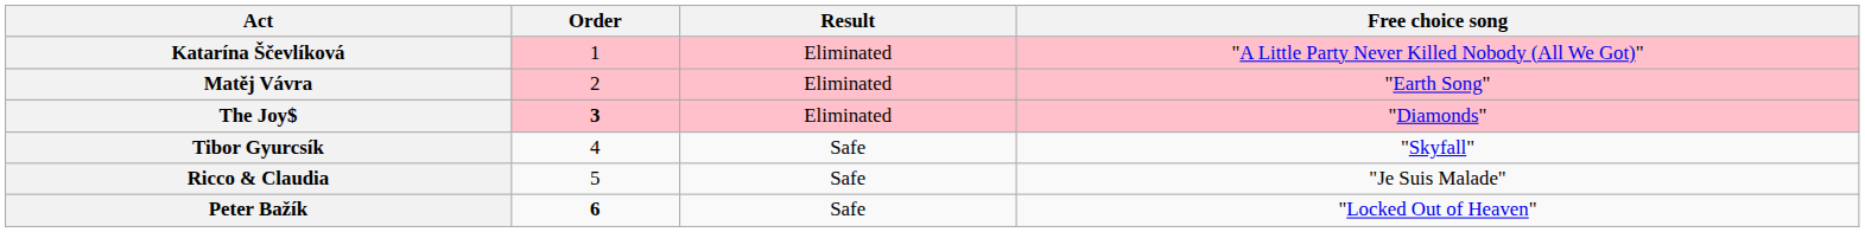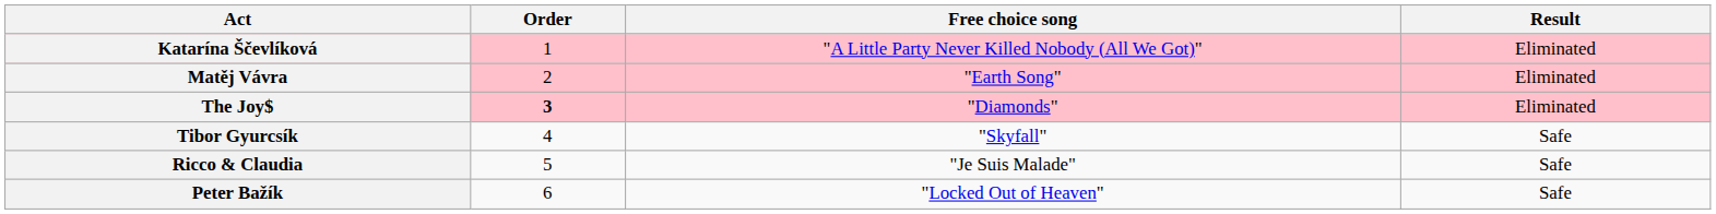columns swapped: Free choice song <-> Result
Peter Bažík | Order: bold -> normal
